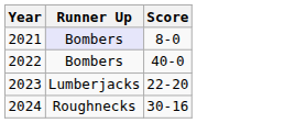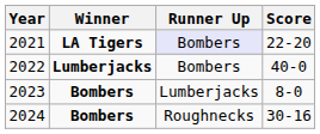+ column: Winner | LA Tigers | Lumberjacks | Bombers | Bombers
2021 | Score: 8-0 -> 22-20
2023 | Score: 22-20 -> 8-0
